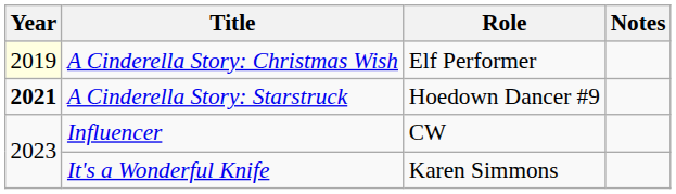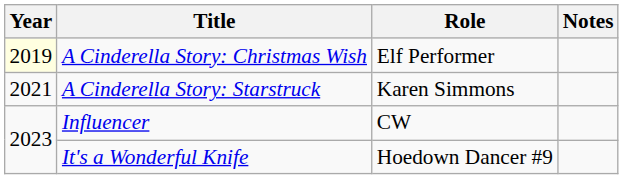A Cinderella Story: Starstruck | Year: bold -> normal
A Cinderella Story: Starstruck | Role: Hoedown Dancer #9 -> Karen Simmons
It's a Wonderful Knife | Role: Karen Simmons -> Hoedown Dancer #9
